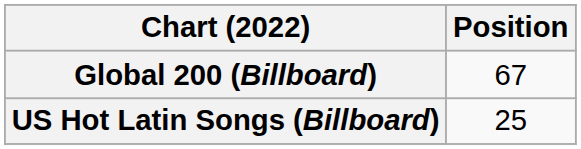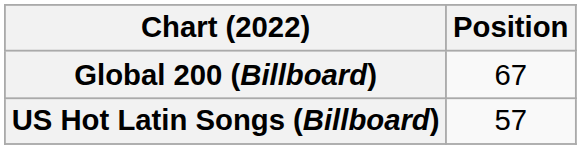US Hot Latin Songs (Billboard) | Position: 25 -> 57
